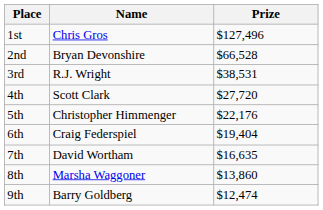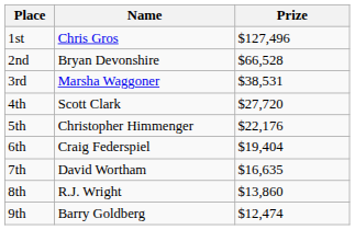3rd | Name: R.J. Wright -> Marsha Waggoner
8th | Name: Marsha Waggoner -> R.J. Wright
